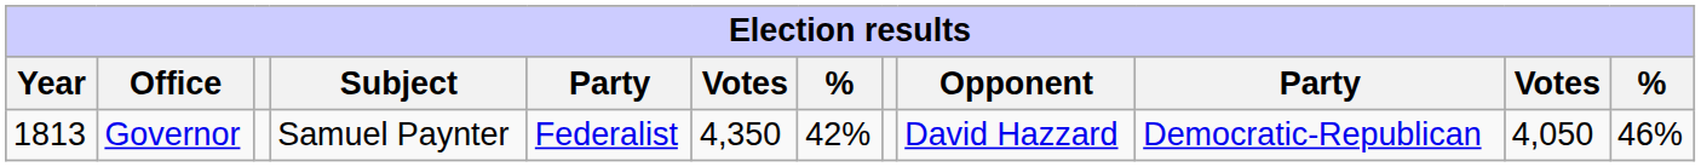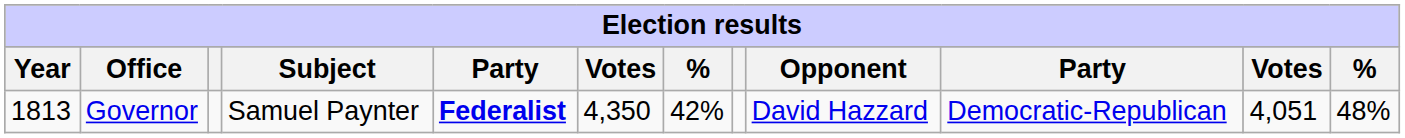Governor | column 5: normal -> bold
Governor | column 11: 4,050 -> 4,051
Governor | column 12: 46% -> 48%
